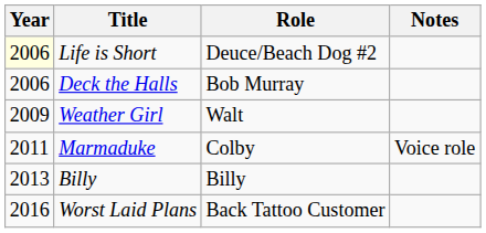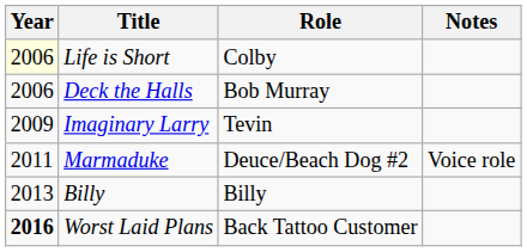Life is Short | Role: Deuce/Beach Dog #2 -> Colby
- row: 2009 | Weather Girl | Walt
+ row: 2009 | Imaginary Larry | Tevin
Marmaduke | Role: Colby -> Deuce/Beach Dog #2
Worst Laid Plans | Year: normal -> bold
